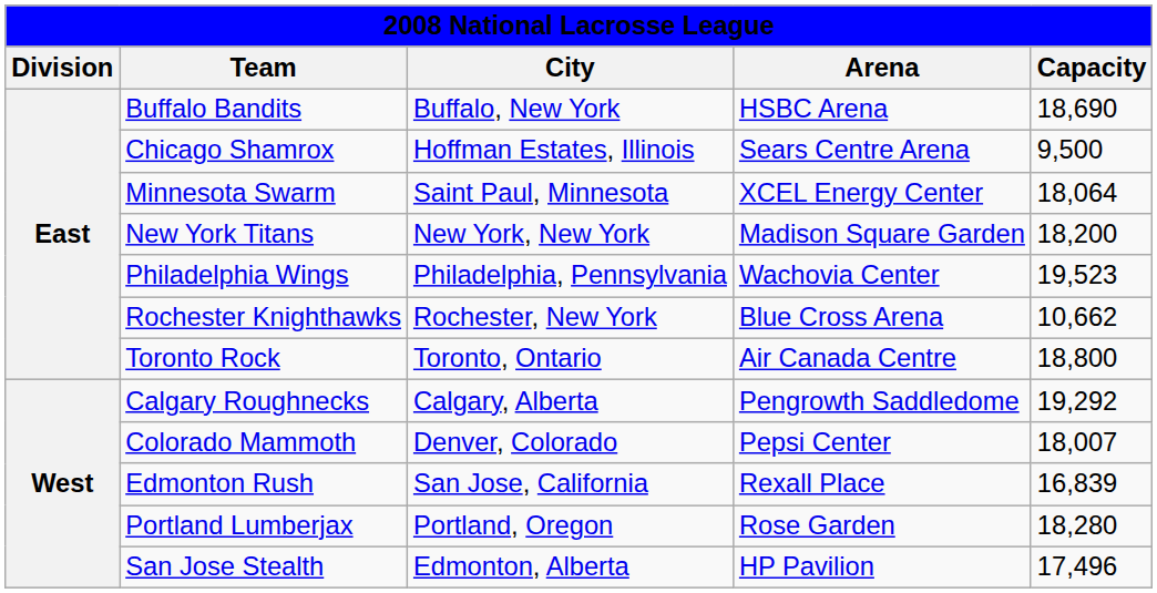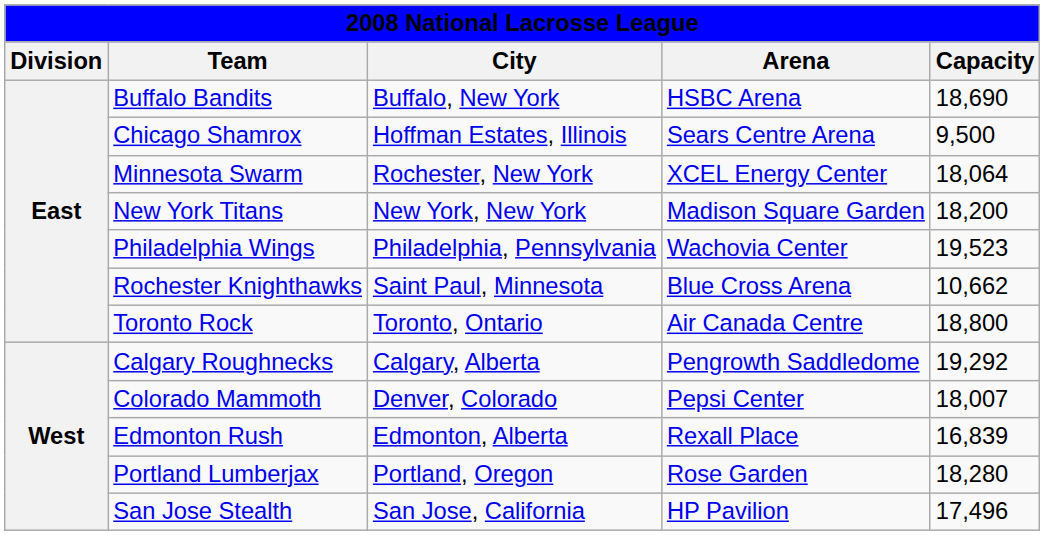Minnesota Swarm | City: Saint Paul, Minnesota -> Rochester, New York
Rochester Knighthawks | City: Rochester, New York -> Saint Paul, Minnesota
Edmonton Rush | City: San Jose, California -> Edmonton, Alberta
San Jose Stealth | City: Edmonton, Alberta -> San Jose, California
